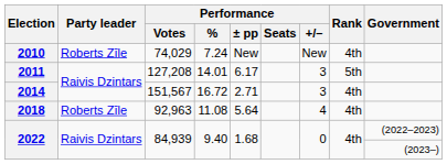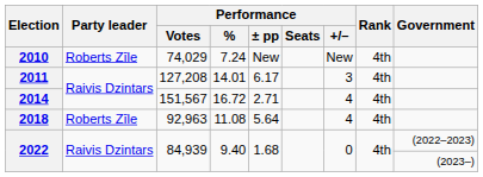2011 | Rank: 5th -> 4th
2014 | Performance / +/–: 3 -> 4
